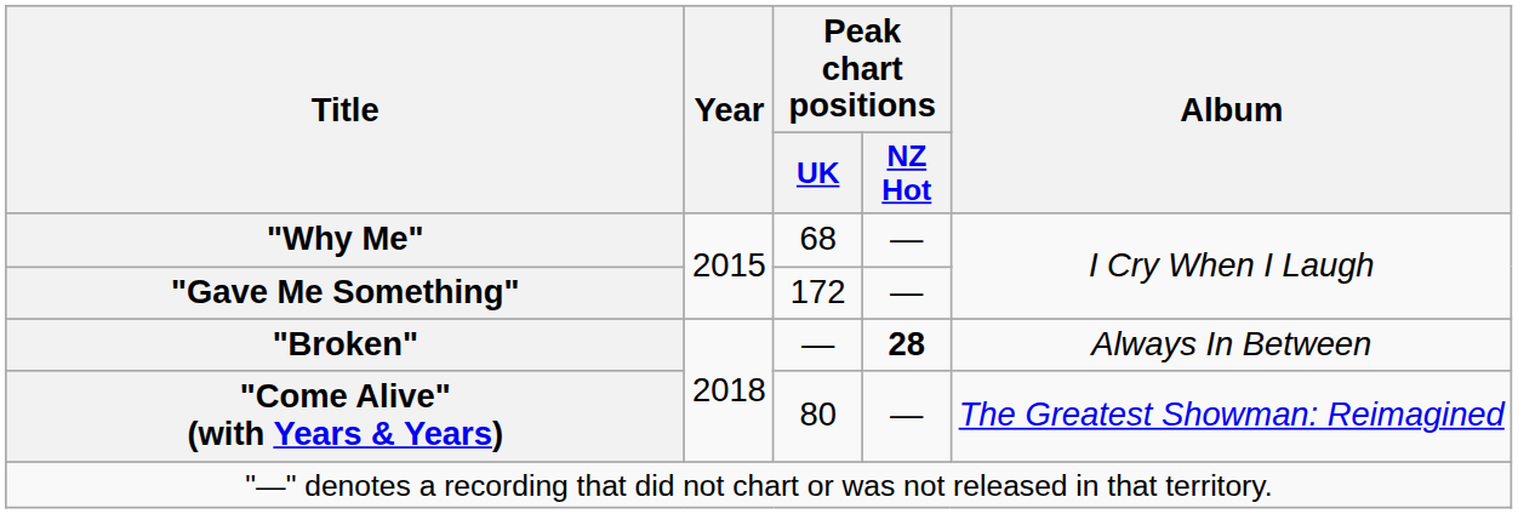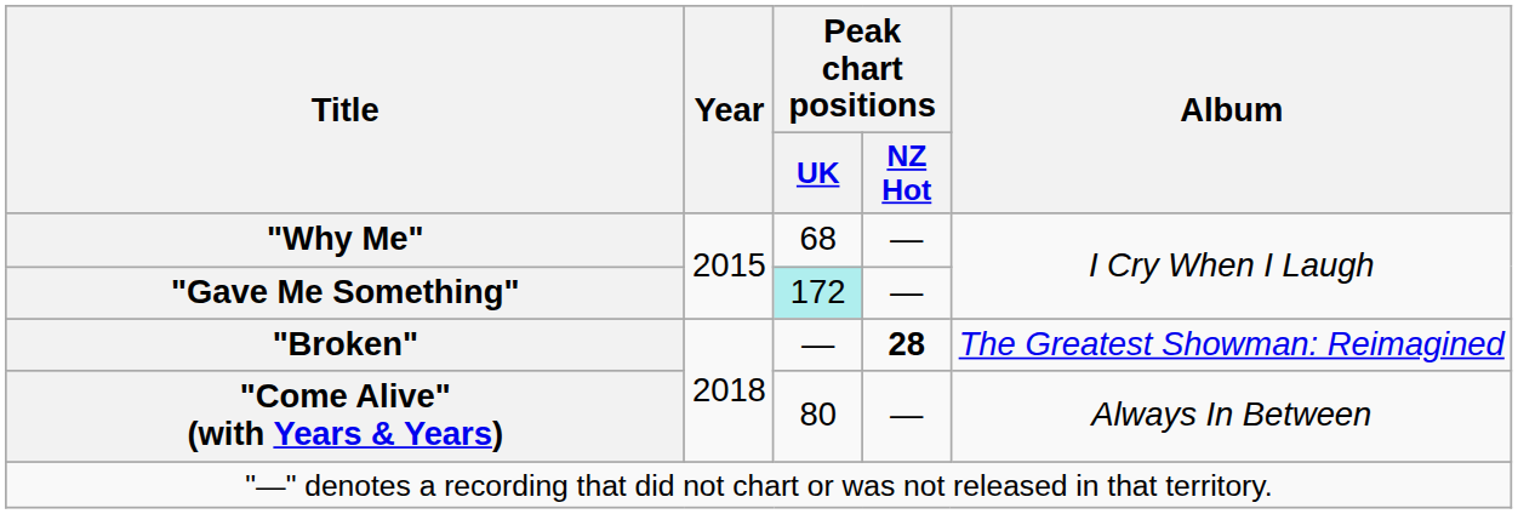"Gave Me Something" | Peak chart positions / UK: no background -> paleturquoise background
"Broken" | Album: Always In Between -> The Greatest Showman: Reimagined
"Come Alive" (with Years & Years) | Album: The Greatest Showman: Reimagined -> Always In Between
